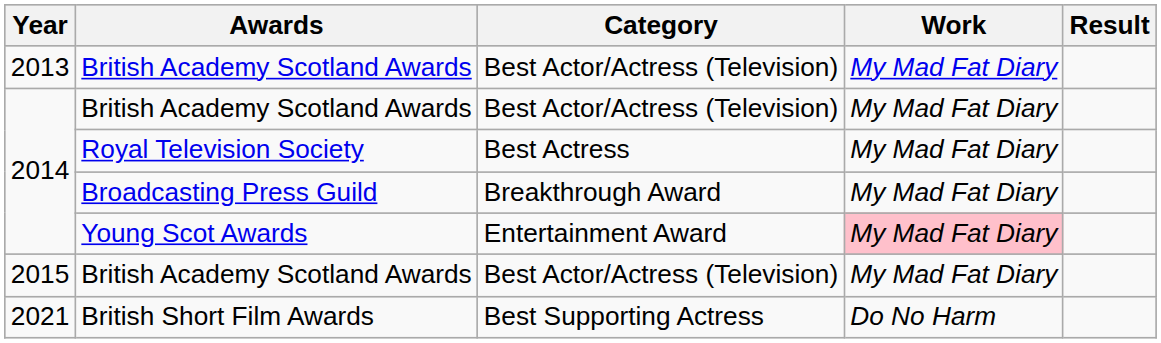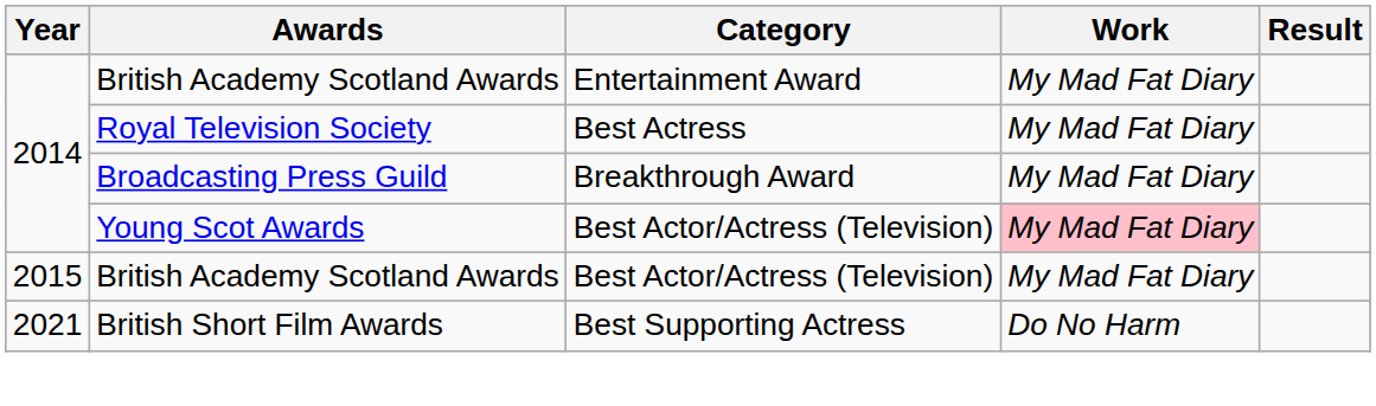- row: 2013 | British Academy Scotland Awards | Best Actor/Actress (Television) | My Mad Fat Diary
2014 / British Academy Scotland Awards | Category: Best Actor/Actress (Television) -> Entertainment Award
Young Scot Awards | Category: Entertainment Award -> Best Actor/Actress (Television)
